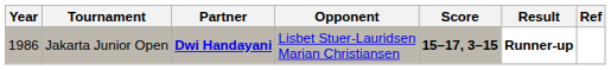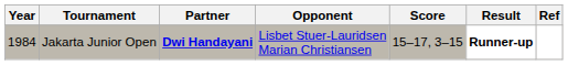Jakarta Junior Open | Year: 1986 -> 1984
Jakarta Junior Open | Score: bold -> normal
